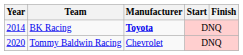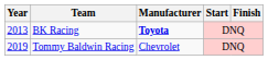BK Racing | Year: 2014 -> 2013
Tommy Baldwin Racing | Year: 2020 -> 2019
